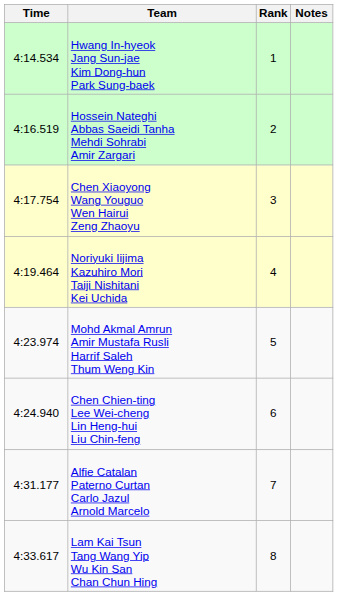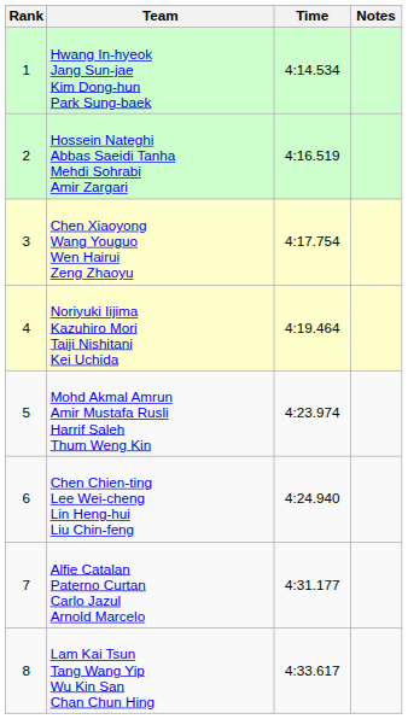columns swapped: Rank <-> Time
